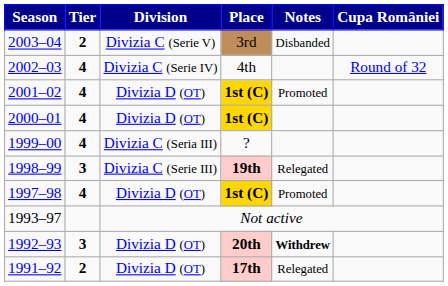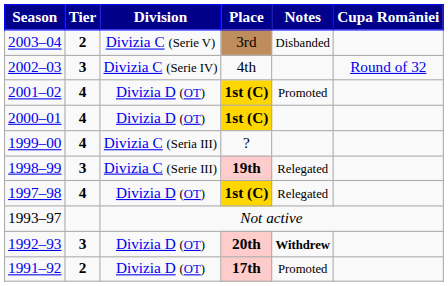2002–03 | Tier: 4 -> 3
1997–98 | Notes: Promoted -> Relegated
1991–92 | Notes: Relegated -> Promoted
